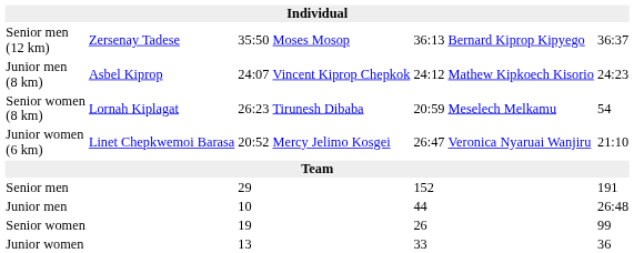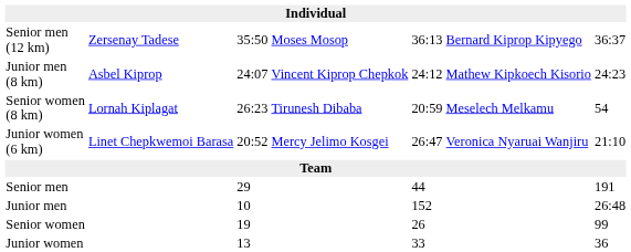Senior men | column 5: 152 -> 44
Junior men | column 5: 44 -> 152
